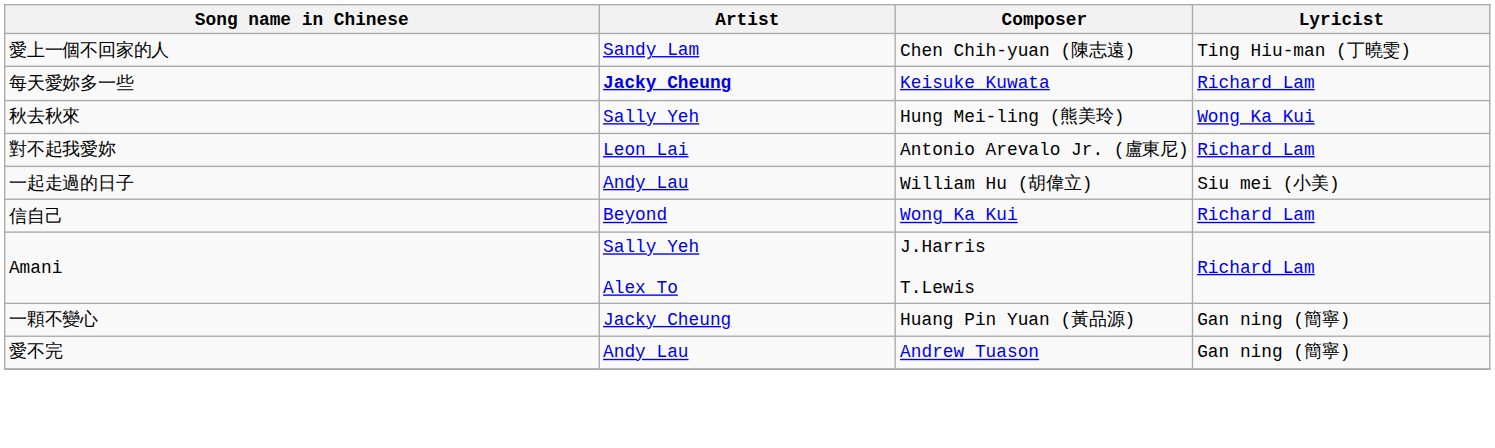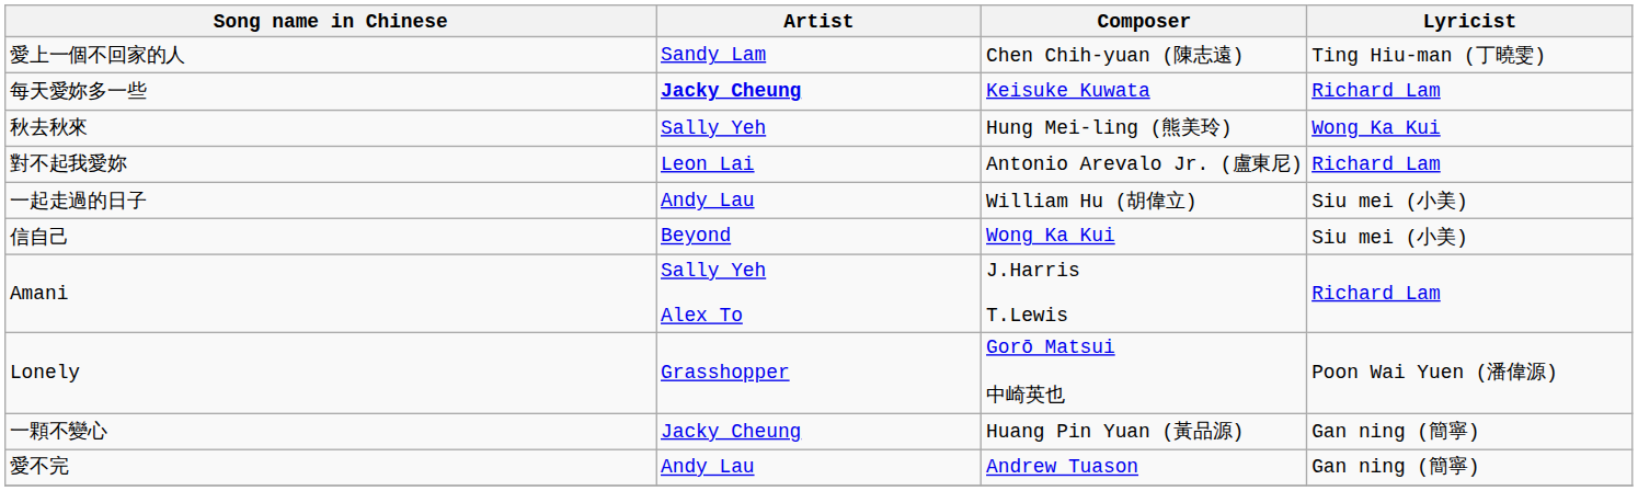信自己 | Lyricist: Richard Lam -> Siu mei (小美)
+ row: Lonely | Grasshopper | Gorō Matsui 中崎英也 | Poon Wai Yuen (潘偉源)
